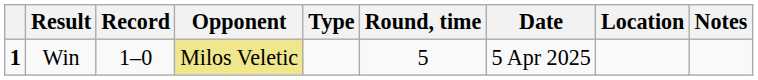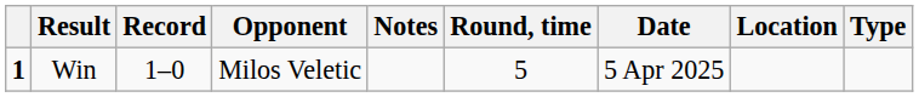columns swapped: Type <-> Notes
Win | Opponent: khaki background -> no background
